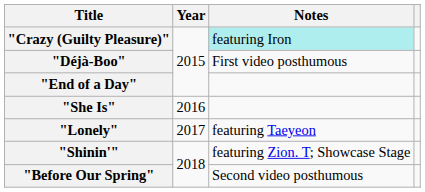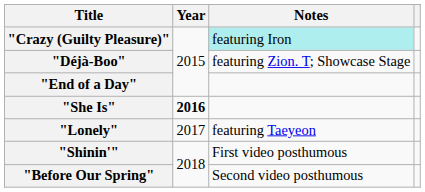"Déjà-Boo" | Notes: First video posthumous -> featuring Zion. T; Showcase Stage
"She Is" | Year: normal -> bold
"Shinin'" | Notes: featuring Zion. T; Showcase Stage -> First video posthumous
